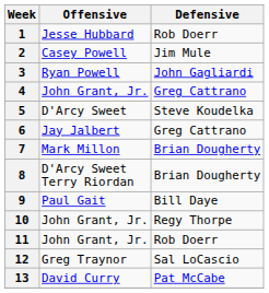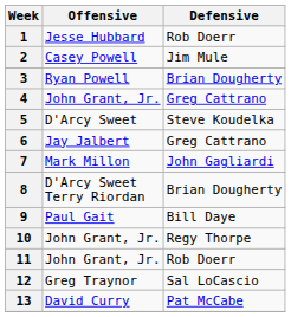3 | Defensive: John Gagliardi -> Brian Dougherty
7 | Defensive: Brian Dougherty -> John Gagliardi
